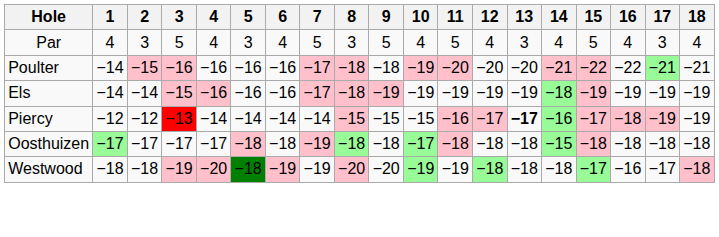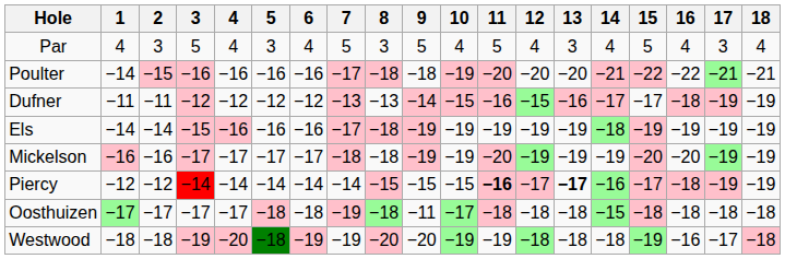+ row: Dufner | −11 | −11 | −12 | −12 | −12 | −12 | −13 | −13 | −14 | −15 | −16 | −15 | −16 | −17 | −17 | −18 | −19 | −19
+ row: Mickelson | −16 | −16 | −17 | −17 | −17 | −17 | −18 | −18 | −19 | −19 | −20 | −19 | −19 | −19 | −20 | −20 | −19 | −19
Piercy | 3: −13 -> −14
Piercy | 11: normal -> bold
Oosthuizen | 9: −18 -> −11
Westwood | 15: −17 -> −19
